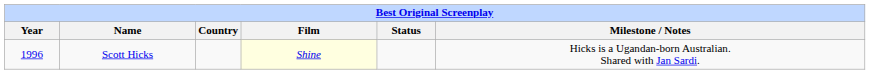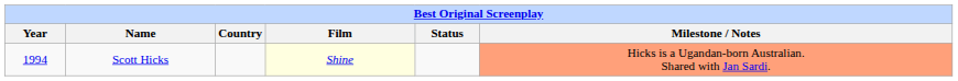Scott Hicks | Year: 1996 -> 1994
Scott Hicks | Milestone / Notes: no background -> lightsalmon background
